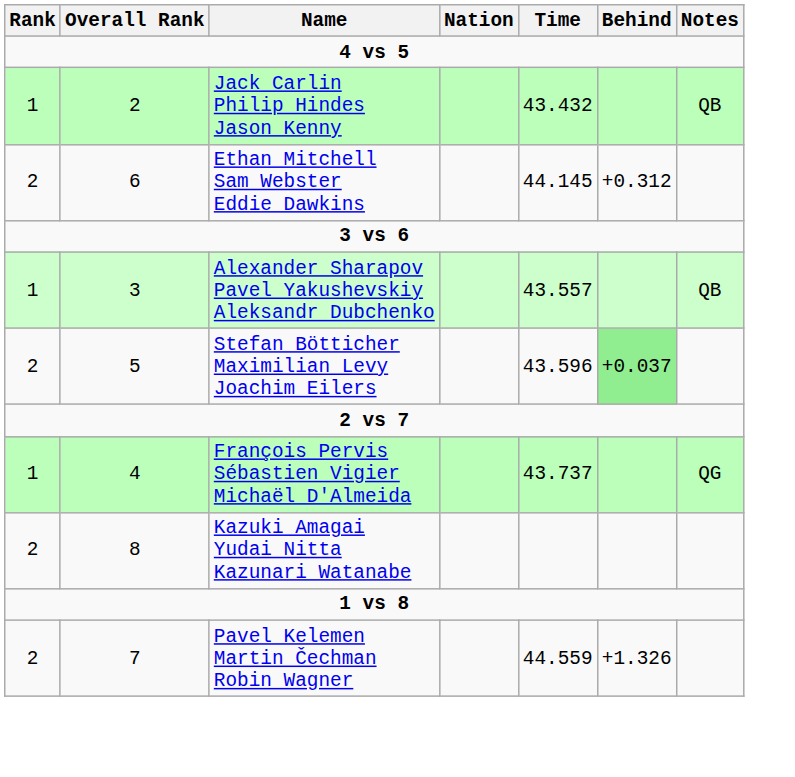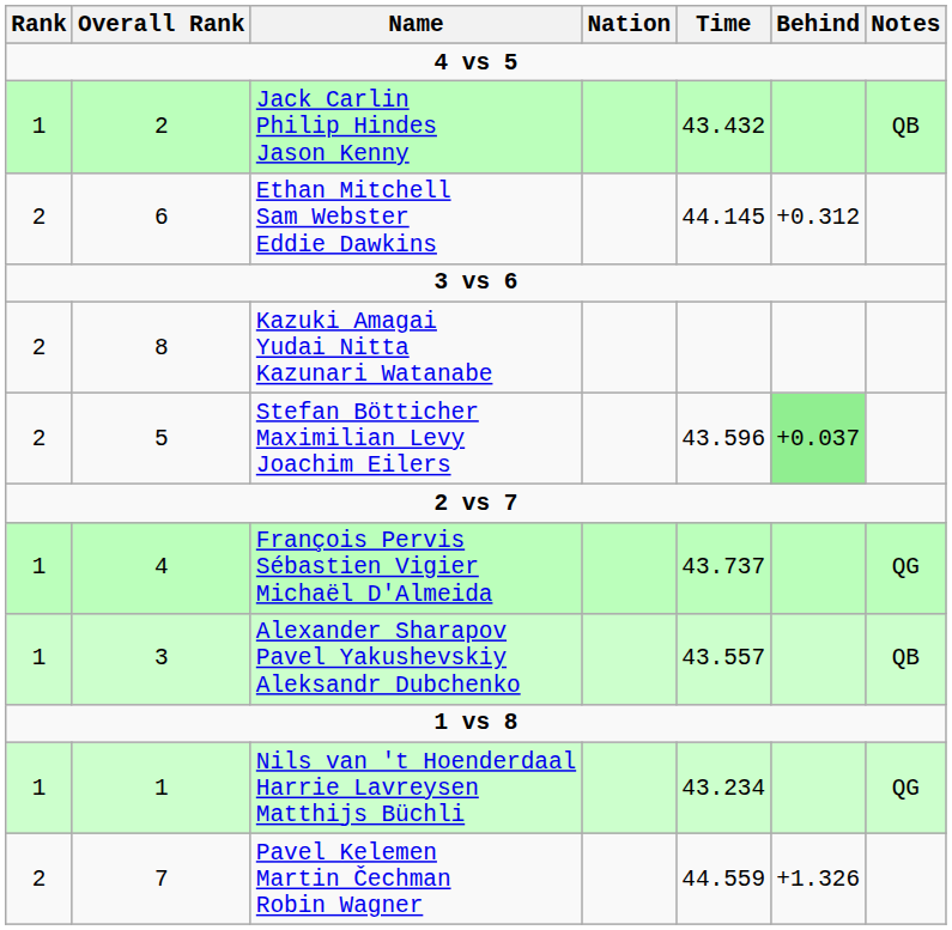rows swapped: Alexander Sharapov Pavel Yakushevskiy Aleksandr Dubchenko <-> Kazuki Amagai Yudai Nitta Kazunari Watanabe
+ row: 1 | 1 | Nils van 't Hoenderdaal Harrie Lavreysen Matthijs Büchli | 43.234 | QG
